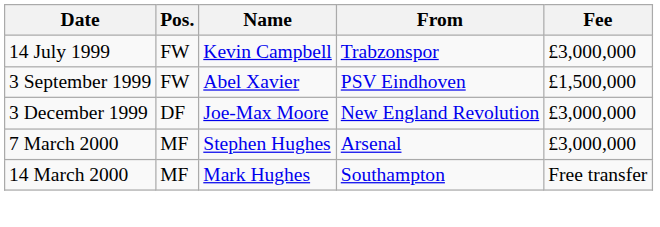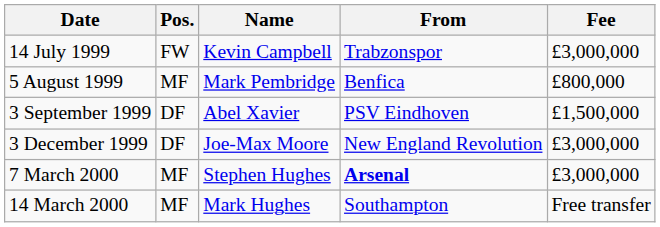+ row: 5 August 1999 | MF | Mark Pembridge | Benfica | £800,000
3 September 1999 | Pos.: FW -> DF
7 March 2000 | From: normal -> bold
